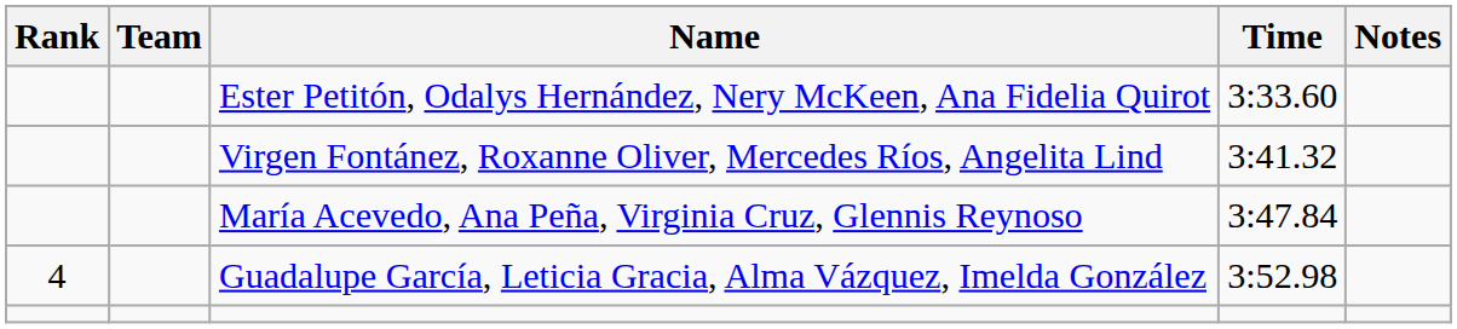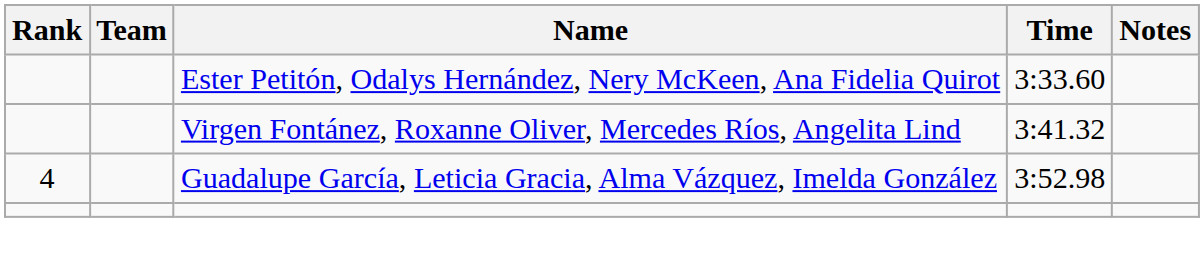- row: María Acevedo, Ana Peña, Virginia Cruz, Glennis Reynoso | 3:47.84
